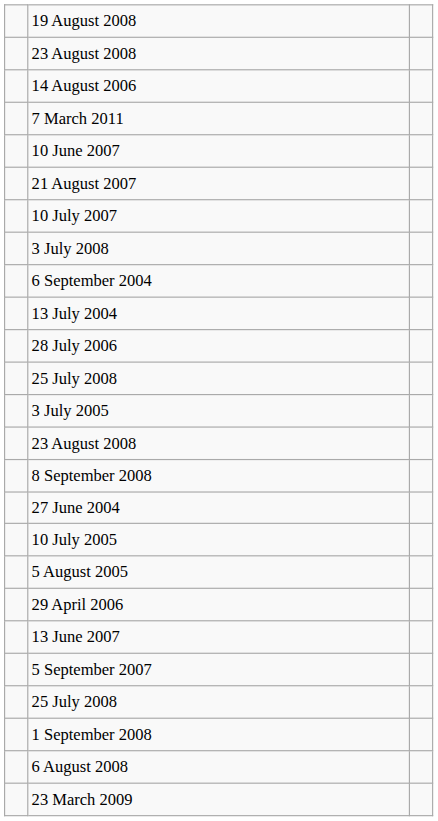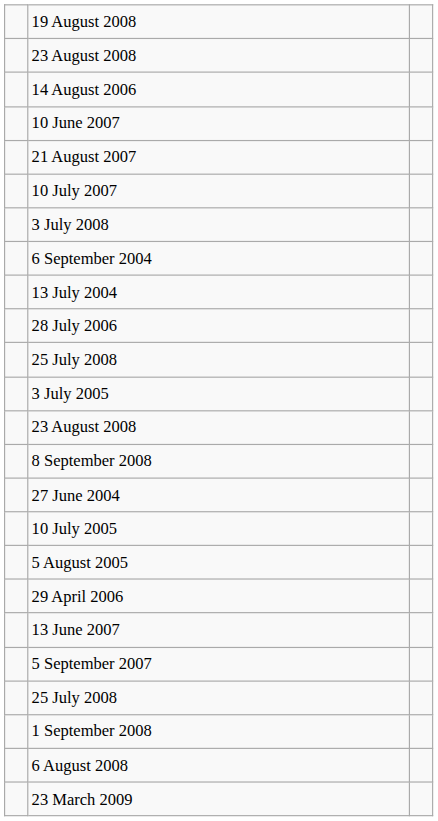- row: 7 March 2011
